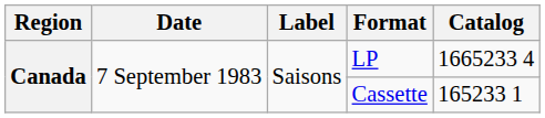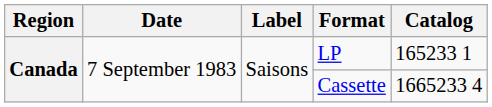LP | Catalog: 1665233 4 -> 165233 1
Cassette | Catalog: 165233 1 -> 1665233 4
